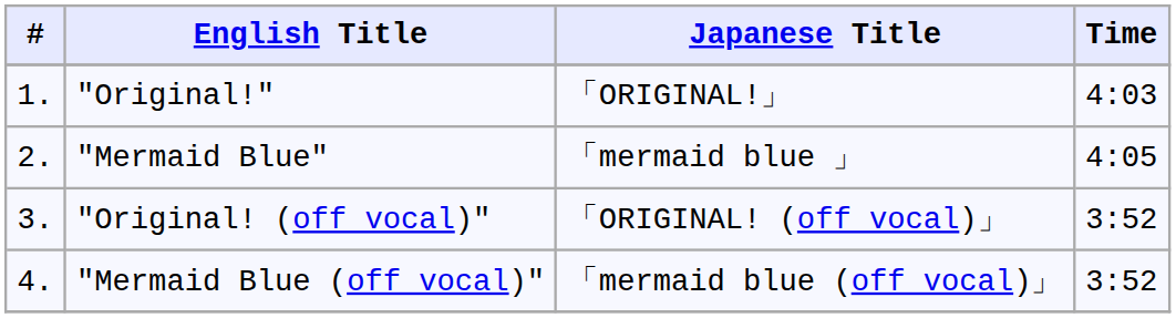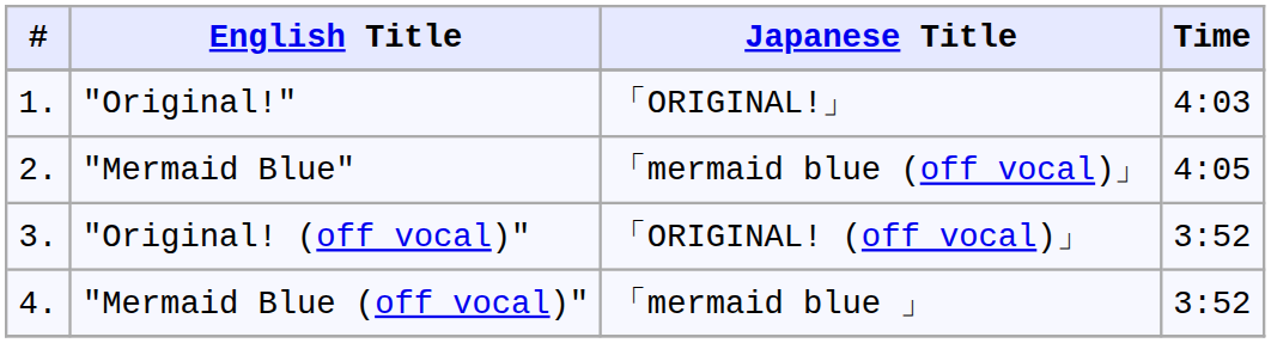"Mermaid Blue" | Japanese Title: 「mermaid blue 」 -> 「mermaid blue (off vocal)」
"Mermaid Blue (off vocal)" | Japanese Title: 「mermaid blue (off vocal)」 -> 「mermaid blue 」
